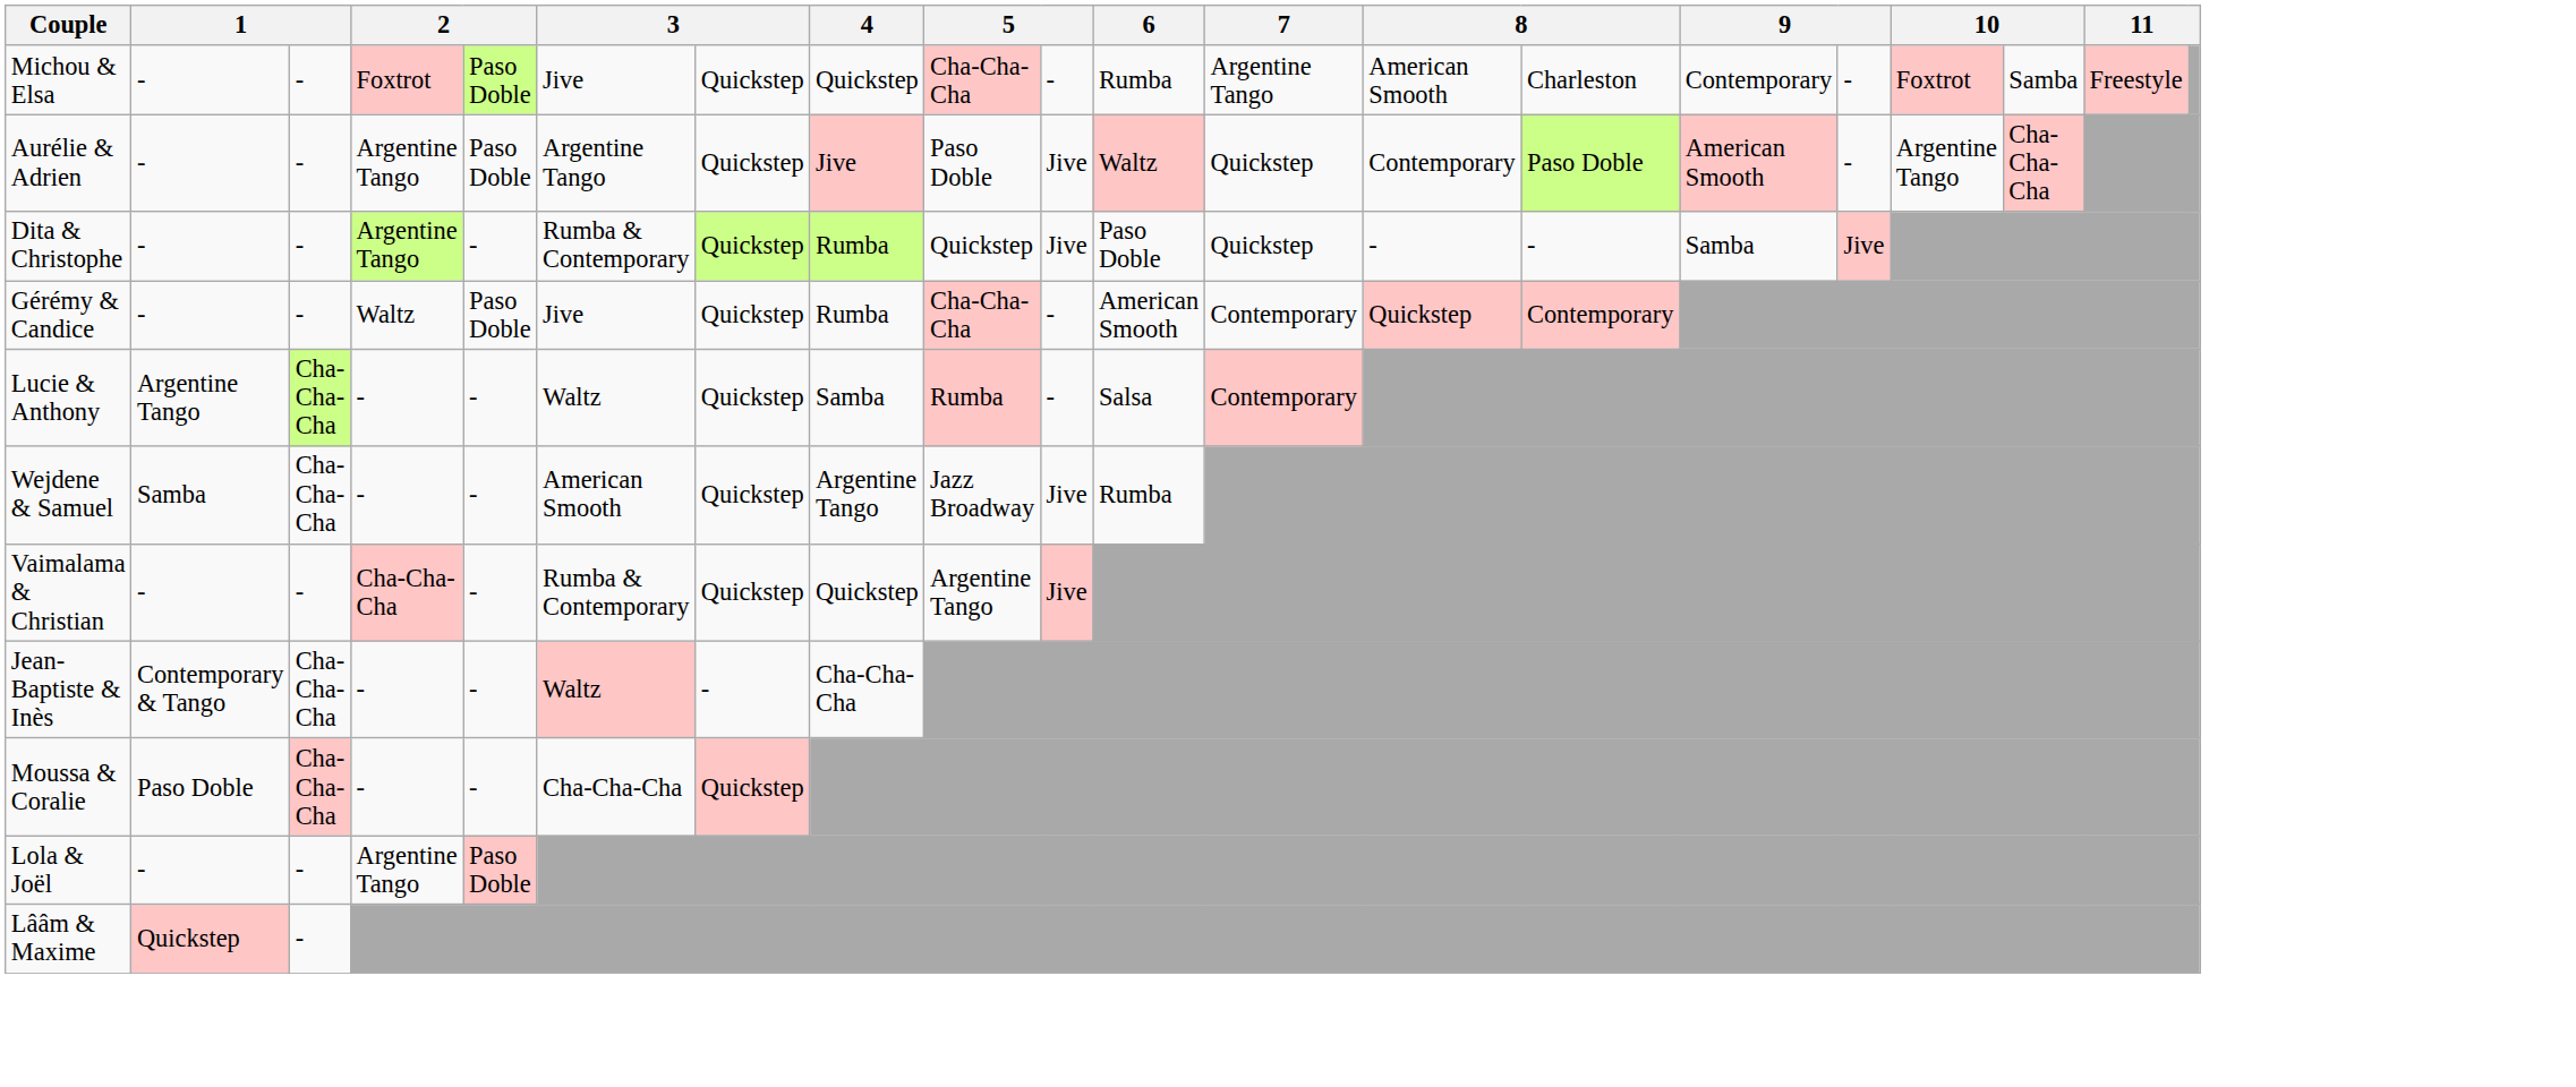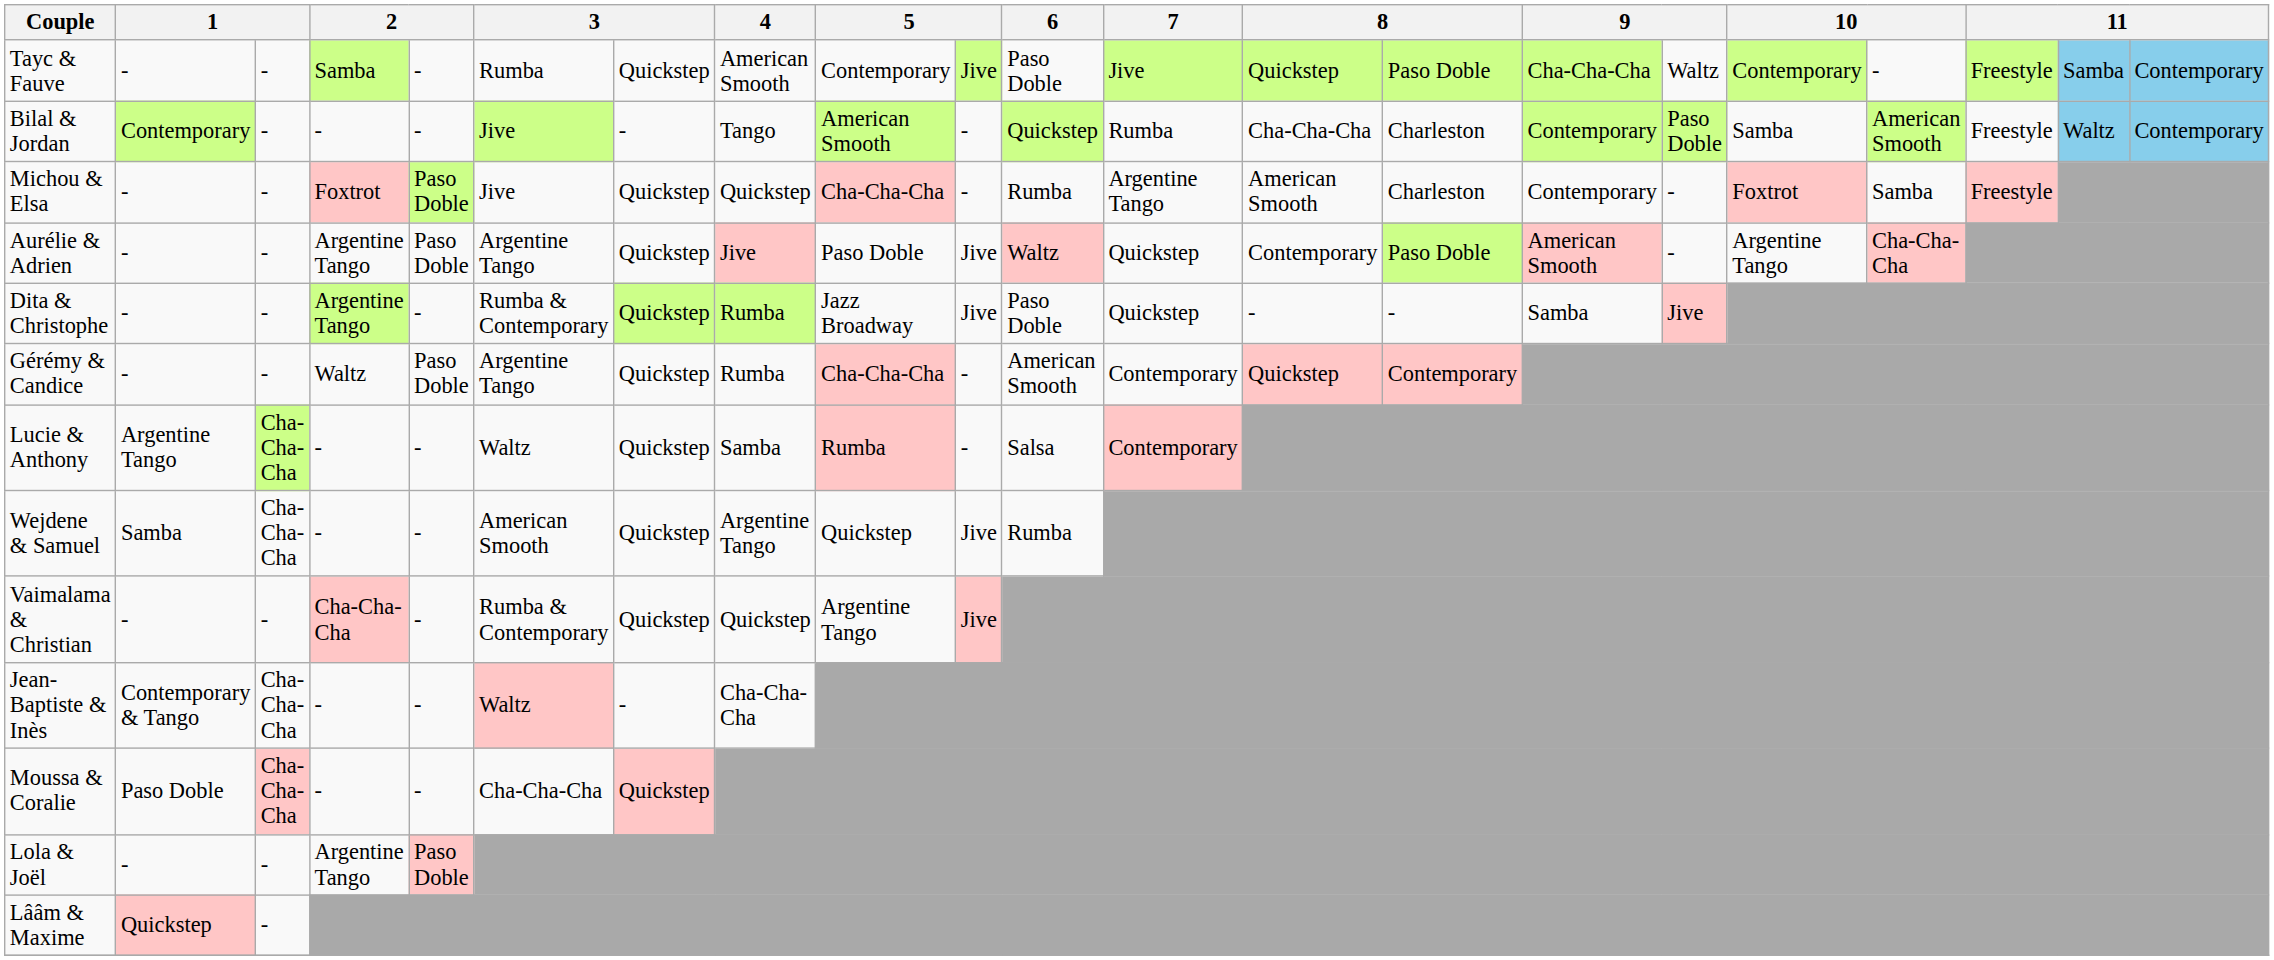+ row: Tayc & Fauve | - | - | Samba | - | Rumba | Quickstep | American Smooth | Contemporary | Jive | Paso Doble | Jive | Quickstep | Paso Doble | Cha-Cha-Cha | Waltz | Contemporary | - | Freestyle | Samba | Contemporary
+ row: Bilal & Jordan | Contemporary | - | - | - | Jive | - | Tango | American Smooth | - | Quickstep | Rumba | Cha-Cha-Cha | Charleston | Contemporary | Paso Doble | Samba | American Smooth | Freestyle | Waltz | Contemporary
Dita & Christophe | column 9: Quickstep -> Jazz Broadway
Gérémy & Candice | column 6: Jive -> Argentine Tango
Wejdene & Samuel | column 9: Jazz Broadway -> Quickstep
